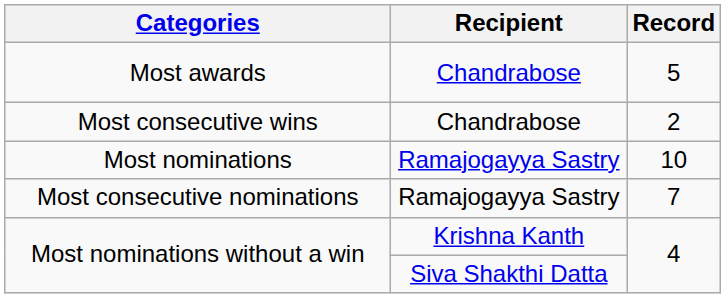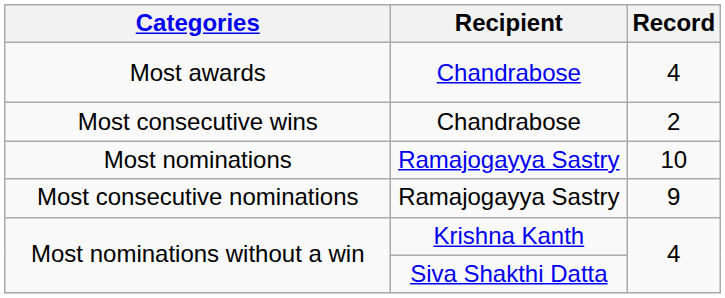Most awards | Record: 5 -> 4
Most consecutive nominations | Record: 7 -> 9
